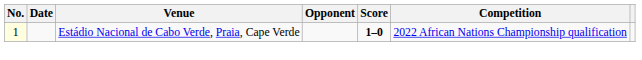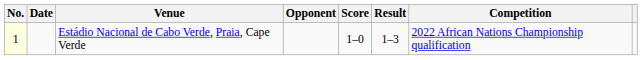+ column: Result | 1–3
Estádio Nacional de Cabo Verde, Praia, Cape Verde | Score: bold -> normal
